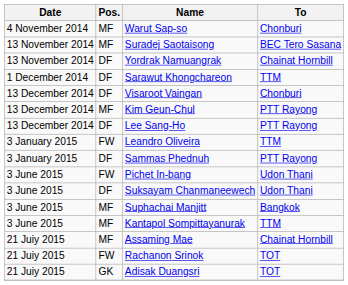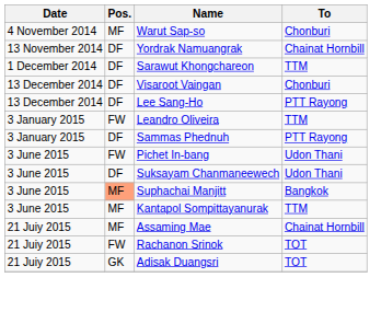- row: 13 November 2014 | MF | Suradej Saotaisong | BEC Tero Sasana
- row: 13 December 2014 | MF | Kim Geun-Chul | PTT Rayong
Suphachai Manjitt | Pos.: no background -> lightsalmon background
